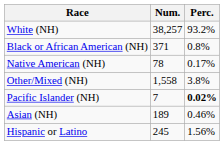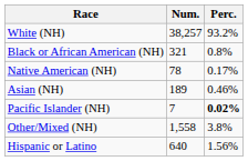Black or African American (NH) | Num.: 371 -> 321
rows swapped: Asian (NH) <-> Other/Mixed (NH)
Hispanic or Latino | Num.: 245 -> 640
